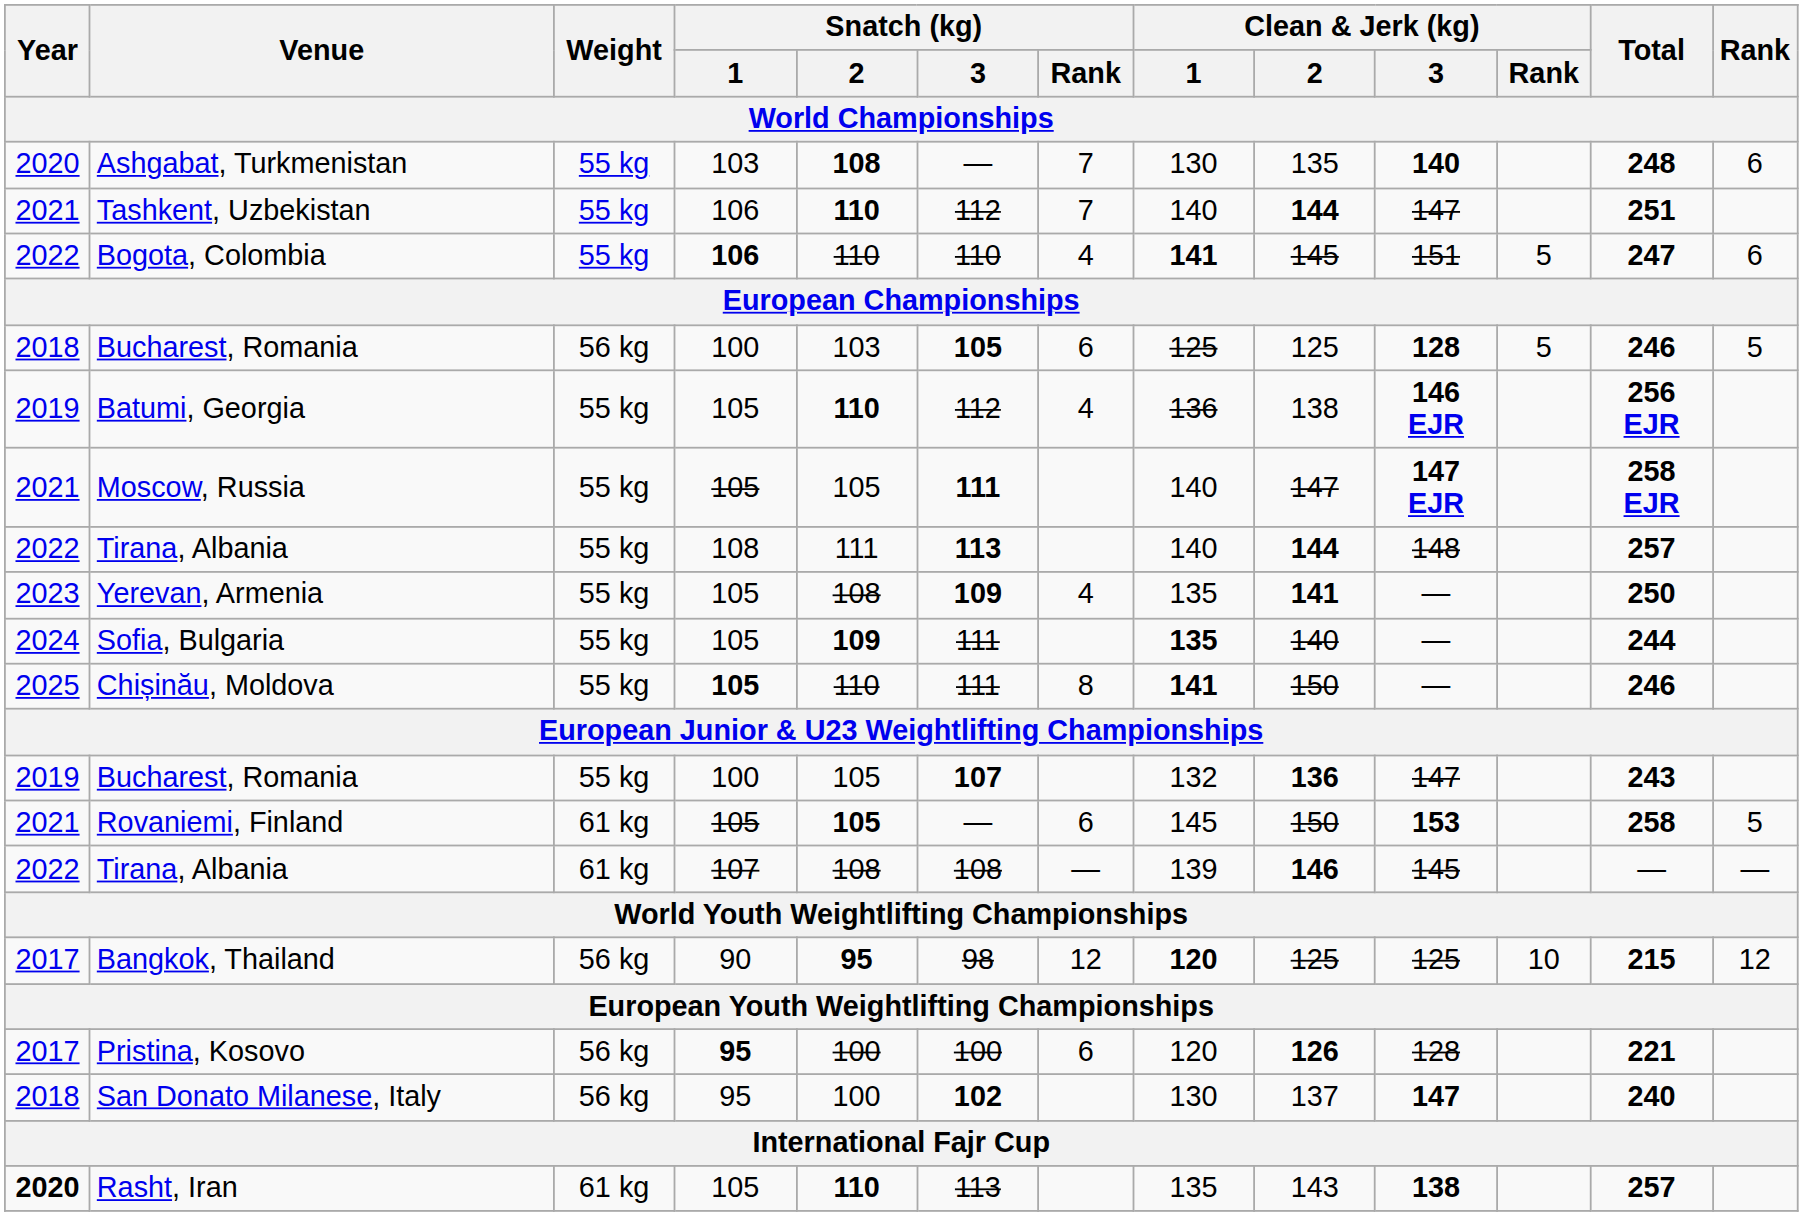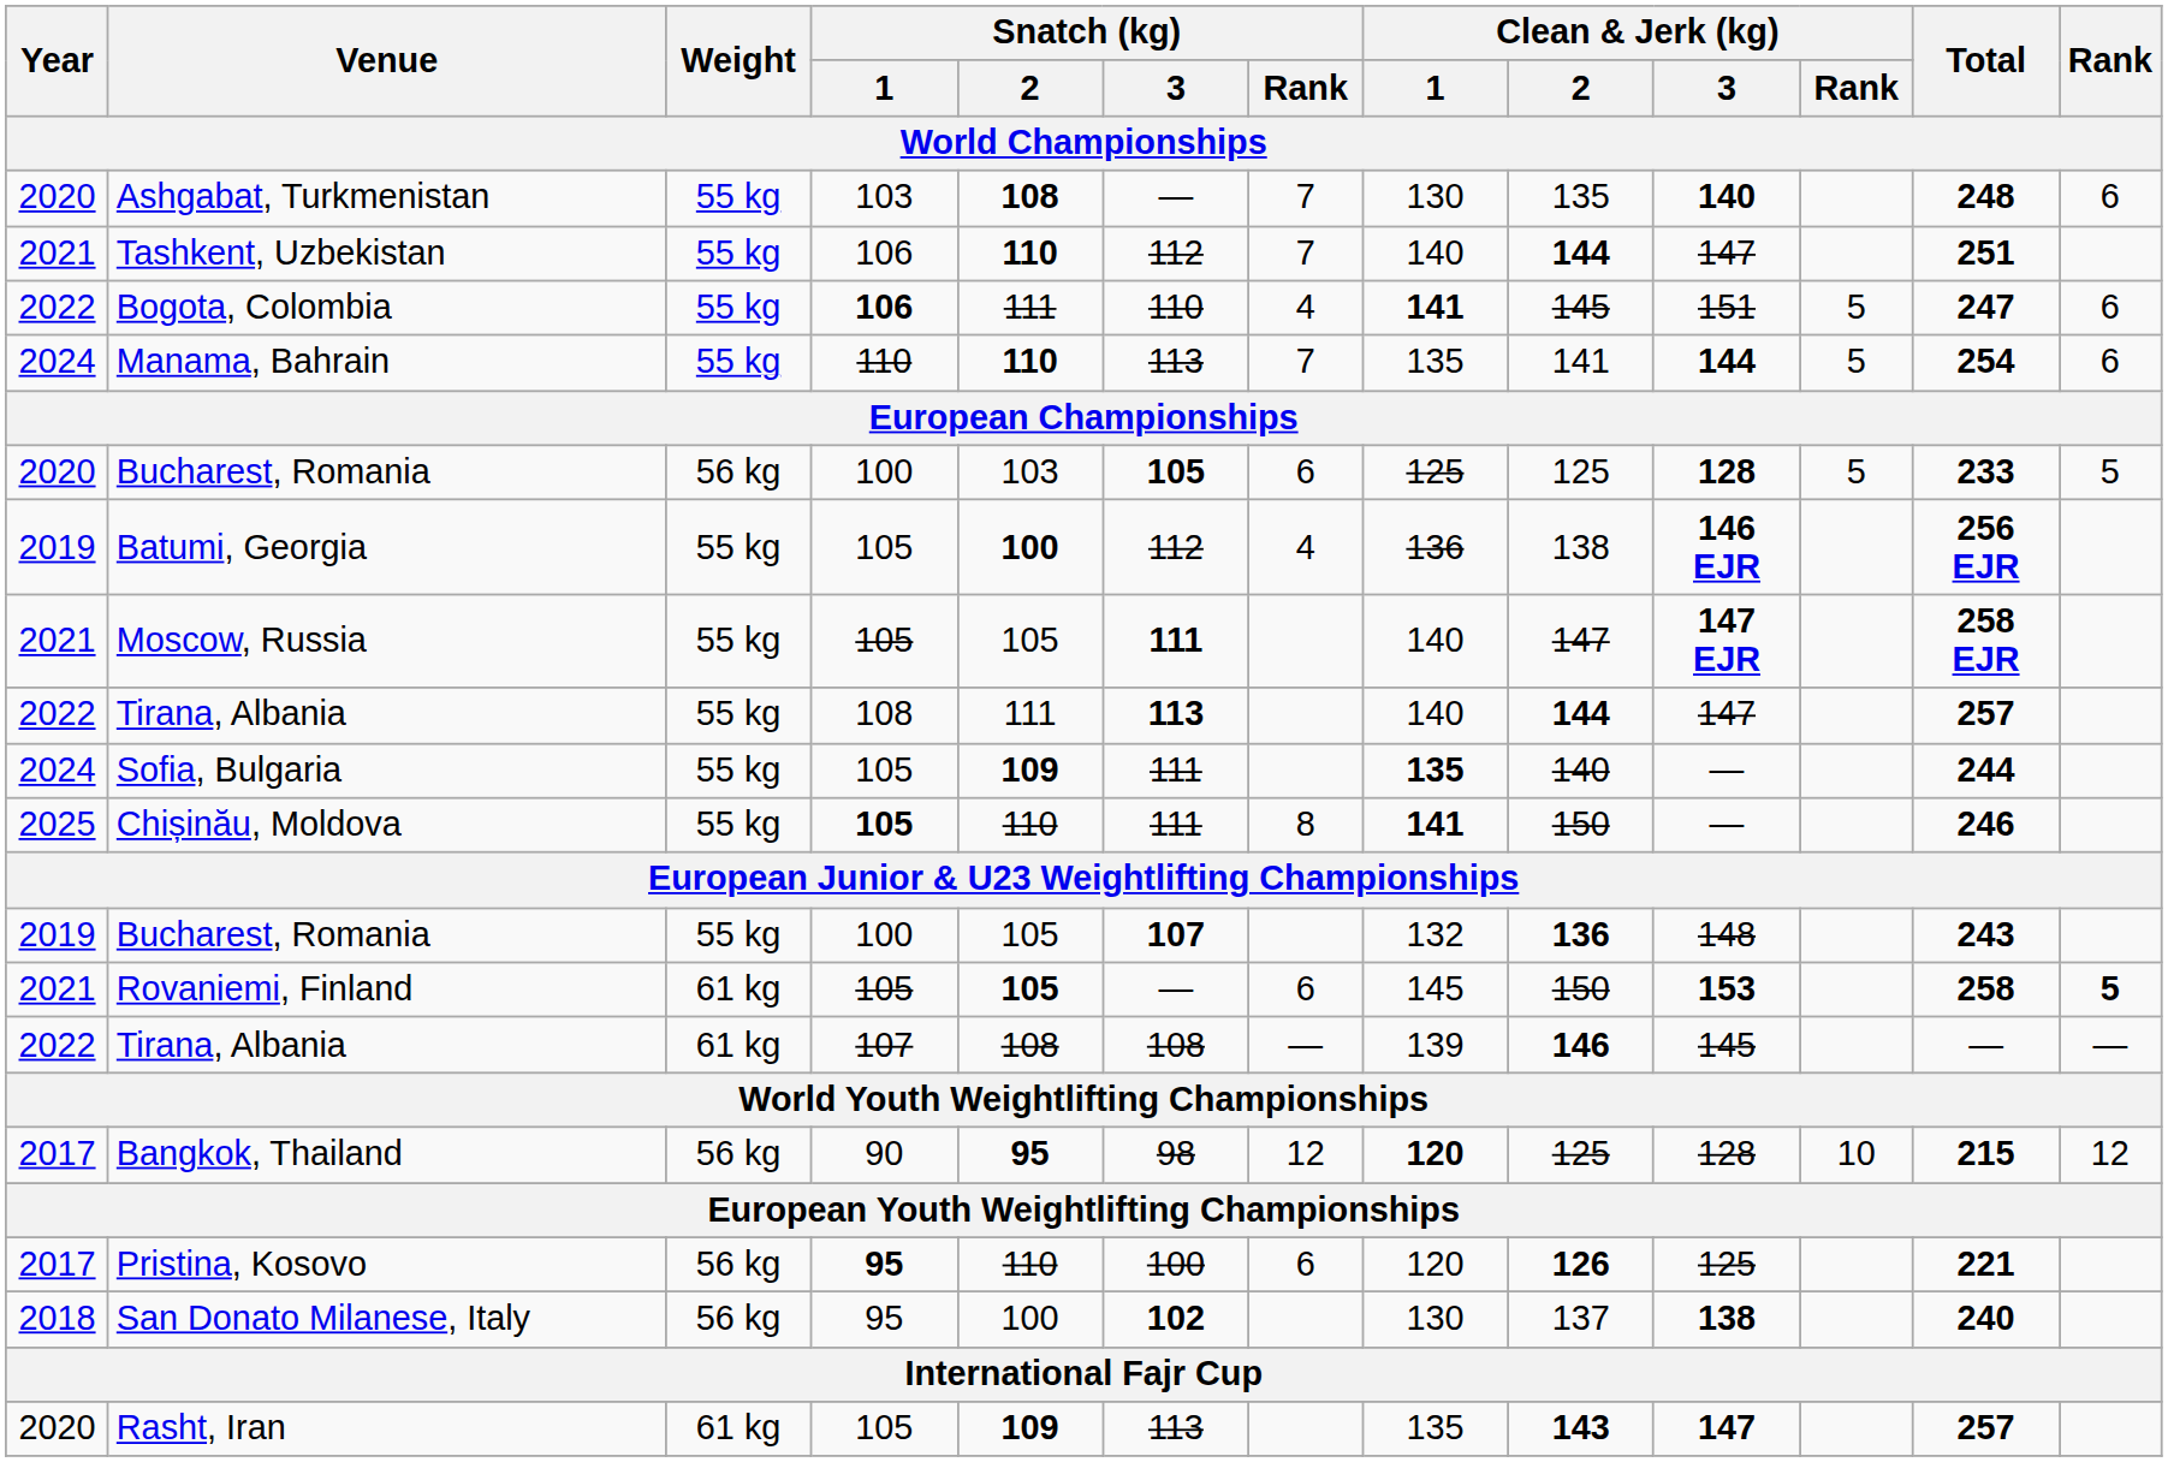Bogota, Colombia | Snatch (kg) / 2: 110 -> 111
+ row: 2024 | Manama, Bahrain | 55 kg | 110 | 110 | 113 | 7 | 135 | 141 | 144 | 5 | 254 | 6
Bucharest, Romania / 56 kg | Year: 2018 -> 2020
Bucharest, Romania / 56 kg | Total: 246 -> 233
Batumi, Georgia | Snatch (kg) / 2: 110 -> 100
Tirana, Albania / 55 kg | Clean & Jerk (kg) / 3: 148 -> 147
- row: 2023 | Yerevan, Armenia | 55 kg | 105 | 108 | 109 | 4 | 135 | 141 | — | 250
Bucharest, Romania / 55 kg | Clean & Jerk (kg) / 3: 147 -> 148
Rovaniemi, Finland | Rank: normal -> bold
Bangkok, Thailand | Clean & Jerk (kg) / 3: 125 -> 128
Pristina, Kosovo | Snatch (kg) / 2: 100 -> 110
Pristina, Kosovo | Clean & Jerk (kg) / 3: 128 -> 125
San Donato Milanese, Italy | Clean & Jerk (kg) / 3: 147 -> 138
Rasht, Iran | Year: bold -> normal
Rasht, Iran | Snatch (kg) / 2: 110 -> 109
Rasht, Iran | Clean & Jerk (kg) / 2: normal -> bold
Rasht, Iran | Clean & Jerk (kg) / 3: 138 -> 147
